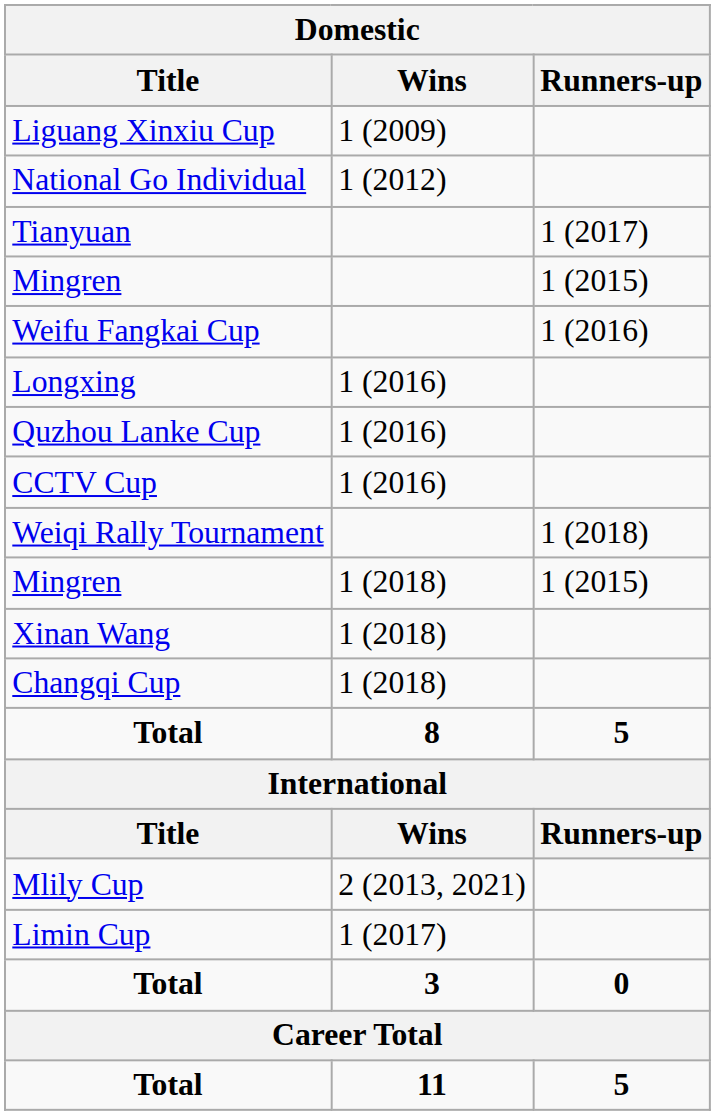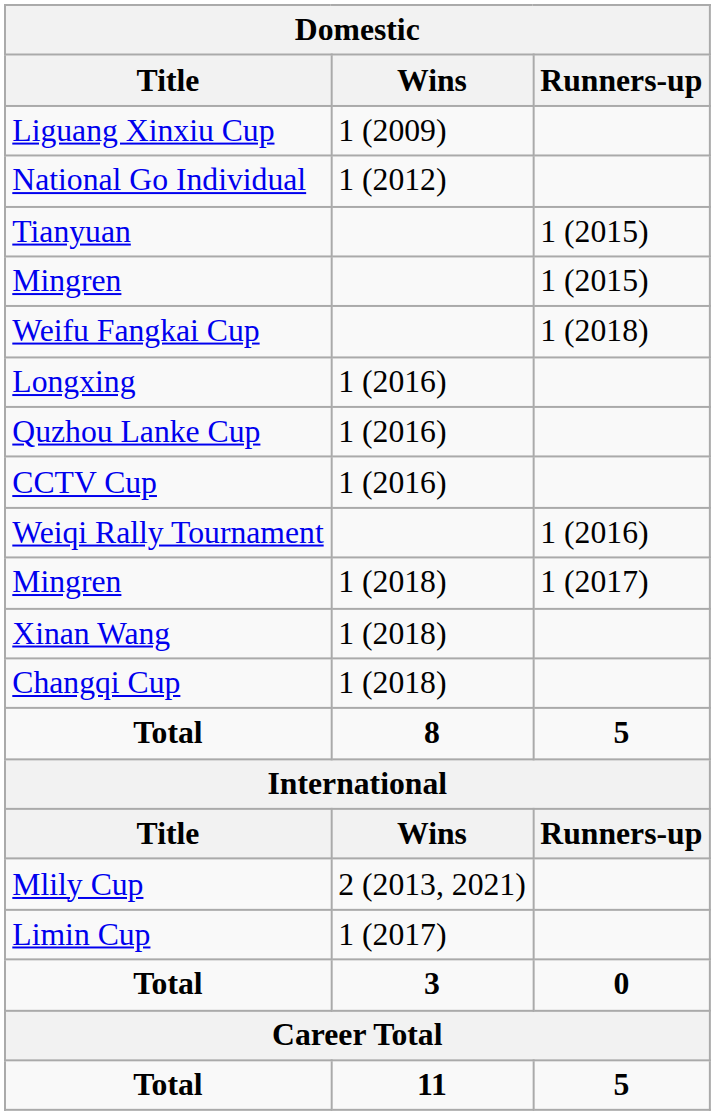Tianyuan | Runners-up: 1 (2017) -> 1 (2015)
Weifu Fangkai Cup | Runners-up: 1 (2016) -> 1 (2018)
Weiqi Rally Tournament | Runners-up: 1 (2018) -> 1 (2016)
Mingren / 1 (2018) | Runners-up: 1 (2015) -> 1 (2017)
